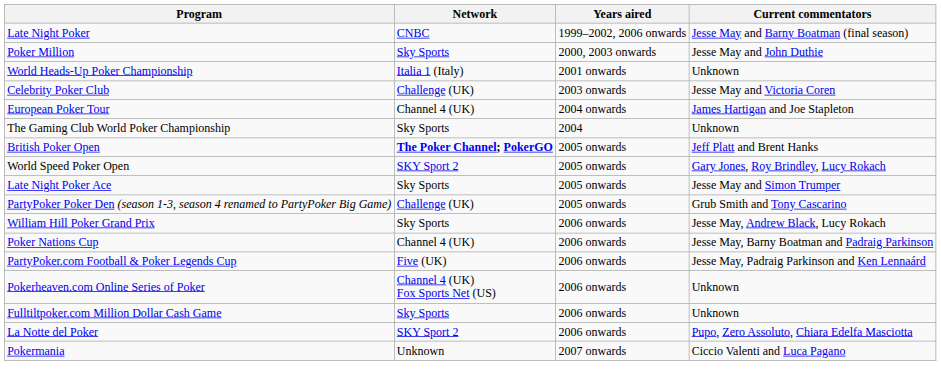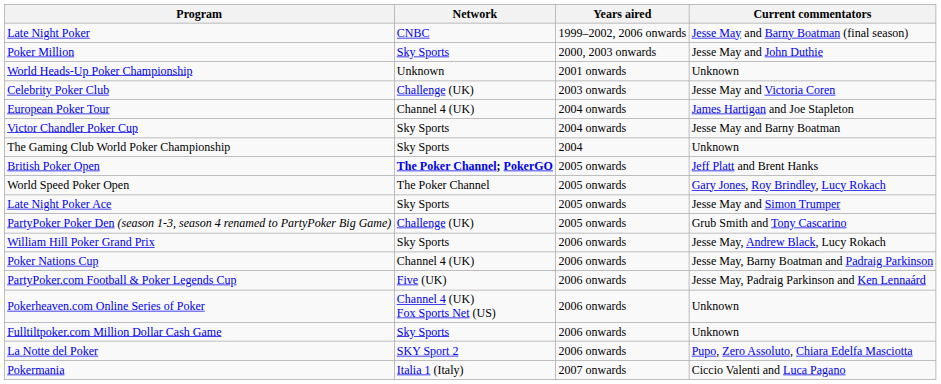World Heads-Up Poker Championship | Network: Italia 1 (Italy) -> Unknown
+ row: Victor Chandler Poker Cup | Sky Sports | 2004 onwards | Jesse May and Barny Boatman
World Speed Poker Open | Network: SKY Sport 2 -> The Poker Channel
Pokermania | Network: Unknown -> Italia 1 (Italy)
